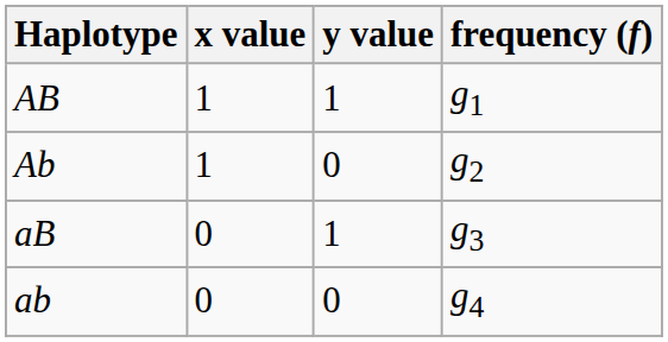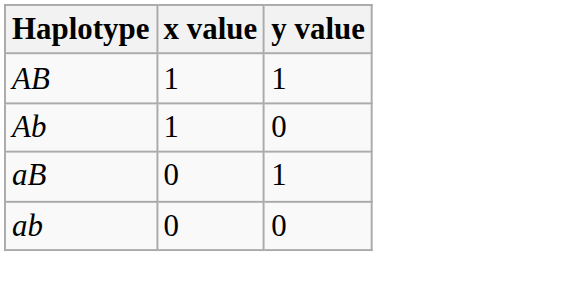- column: frequency (f) | g1 | g2 | g3 | g4
